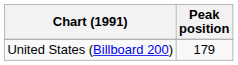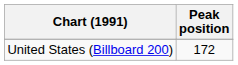United States (Billboard 200) | Peak position: 179 -> 172
